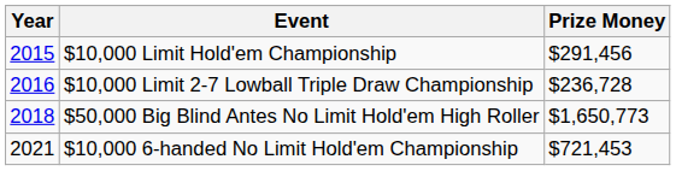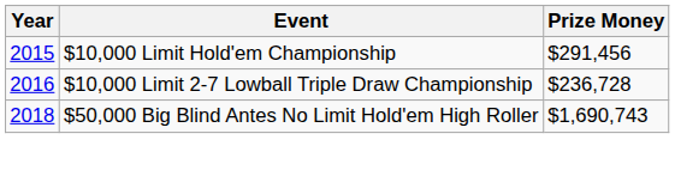$50,000 Big Blind Antes No Limit Hold'em High Roller | Prize Money: $1,650,773 -> $1,690,743
- row: 2021 | $10,000 6-handed No Limit Hold'em Championship | $721,453
